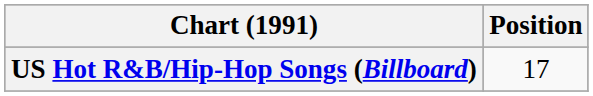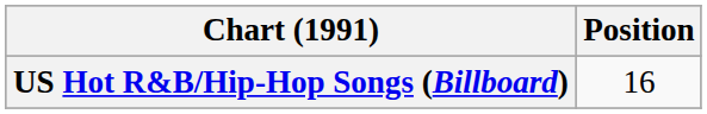US Hot R&B/Hip-Hop Songs (Billboard) | Position: 17 -> 16
